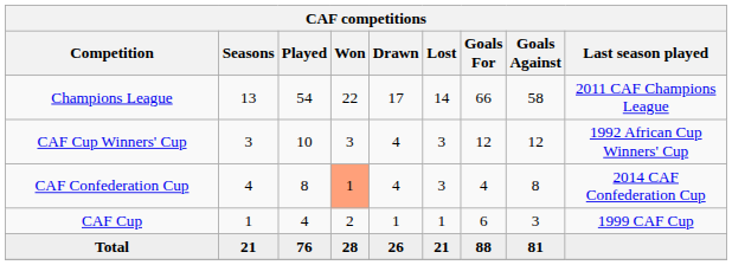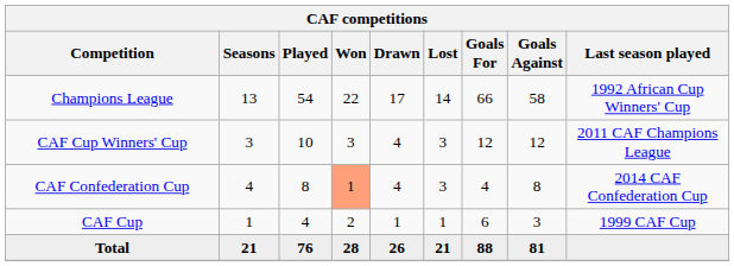Champions League | Last season played: 2011 CAF Champions League -> 1992 African Cup Winners' Cup
CAF Cup Winners' Cup | Last season played: 1992 African Cup Winners' Cup -> 2011 CAF Champions League
